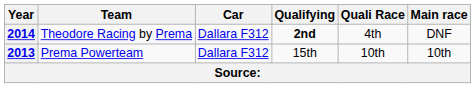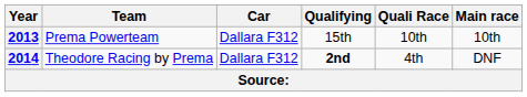rows swapped: 2013 <-> 2014
